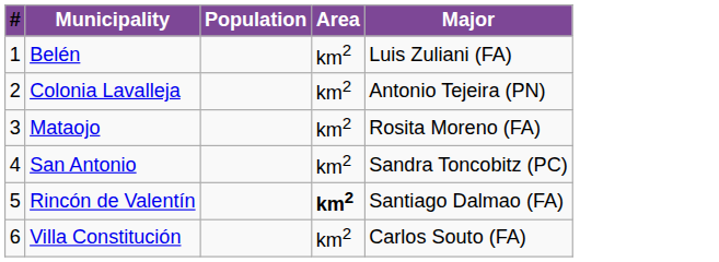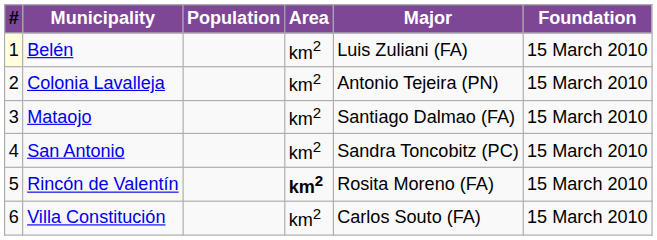+ column: Foundation | 15 March 2010 | 15 March 2010 | 15 March 2010 | 15 March 2010 | 15 March 2010 | 15 March 2010
Belén | #: no background -> lightyellow background
Mataojo | Major: Rosita Moreno (FA) -> Santiago Dalmao (FA)
Rincón de Valentín | Major: Santiago Dalmao (FA) -> Rosita Moreno (FA)
